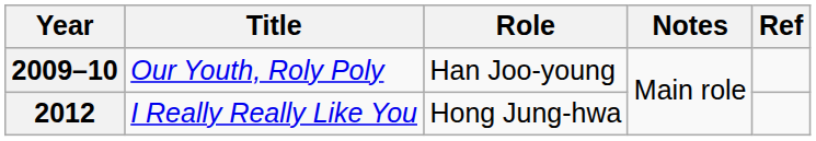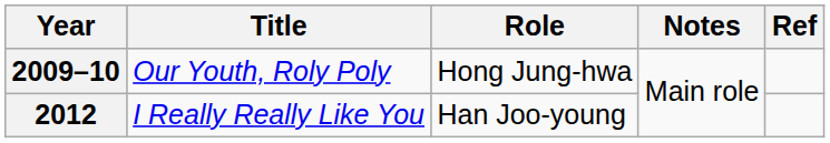2009–10 | Role: Han Joo-young -> Hong Jung-hwa
2012 | Role: Hong Jung-hwa -> Han Joo-young
